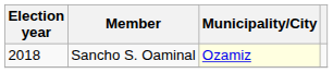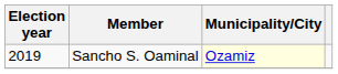Sancho S. Oaminal | Election year: 2018 -> 2019
